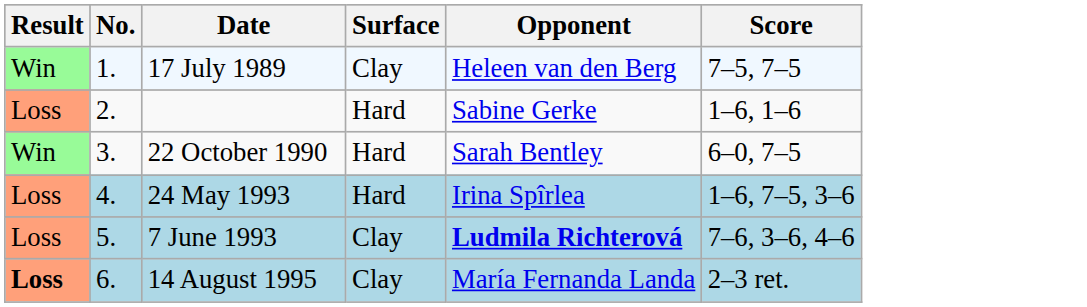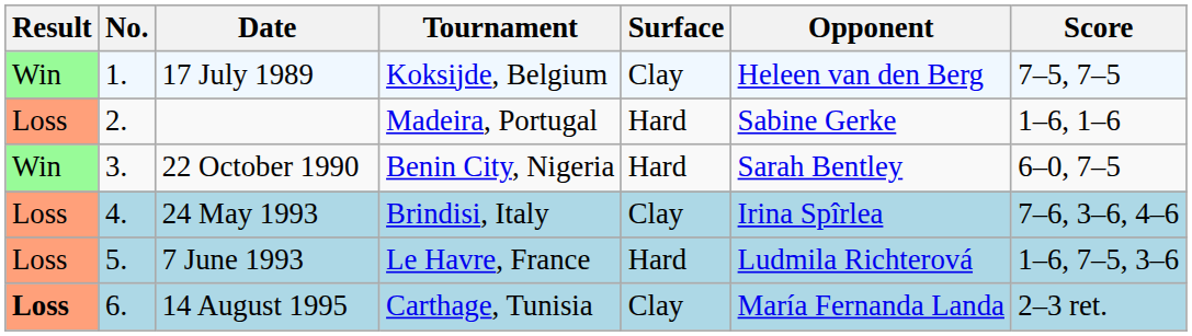+ column: Tournament | Koksijde, Belgium | Madeira, Portugal | Benin City, Nigeria | Brindisi, Italy | Le Havre, France | Carthage, Tunisia
24 May 1993 | Surface: Hard -> Clay
24 May 1993 | Score: 1–6, 7–5, 3–6 -> 7–6, 3–6, 4–6
7 June 1993 | Surface: Clay -> Hard
7 June 1993 | Opponent: bold -> normal
7 June 1993 | Score: 7–6, 3–6, 4–6 -> 1–6, 7–5, 3–6
